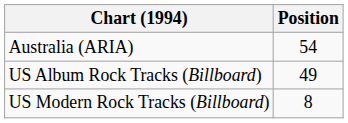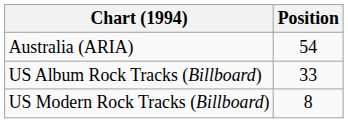US Album Rock Tracks (Billboard) | Position: 49 -> 33
